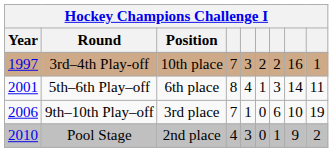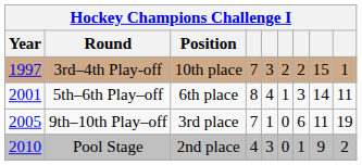3rd–4th Play-off | column 8: 16 -> 15
9th–10th Play–off | Year: 2006 -> 2005
9th–10th Play–off | column 8: 10 -> 11
